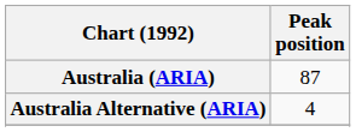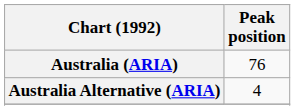Australia (ARIA) | Peak position: 87 -> 76
